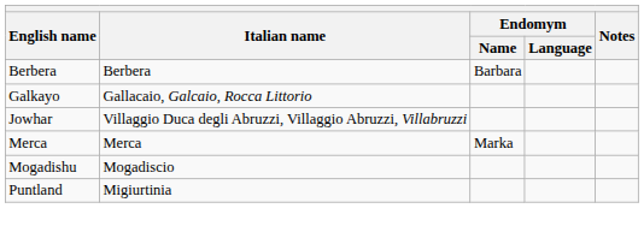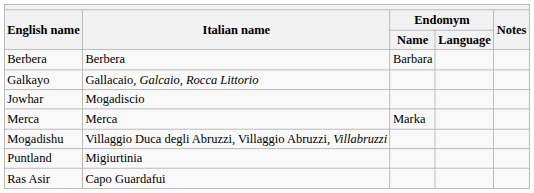Jowhar | Italian name: Villaggio Duca degli Abruzzi, Villaggio Abruzzi, Villabruzzi -> Mogadiscio
Mogadishu | Italian name: Mogadiscio -> Villaggio Duca degli Abruzzi, Villaggio Abruzzi, Villabruzzi
+ row: Ras Asir | Capo Guardafui
